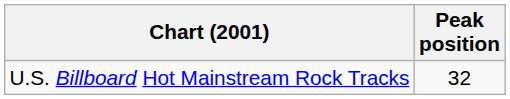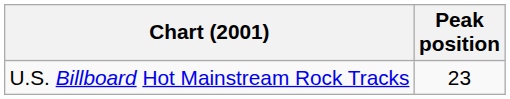U.S. Billboard Hot Mainstream Rock Tracks | Peak position: 32 -> 23
